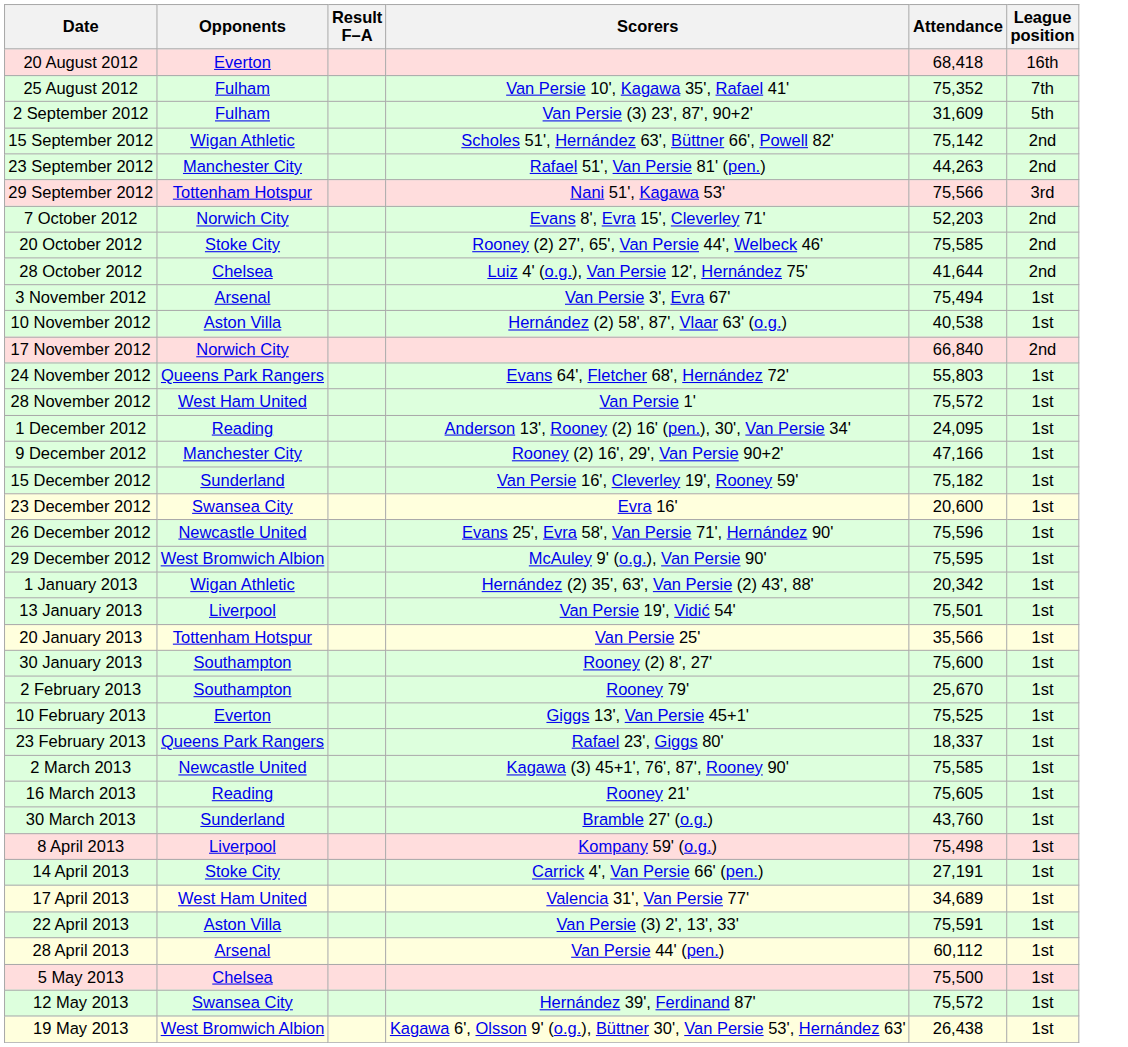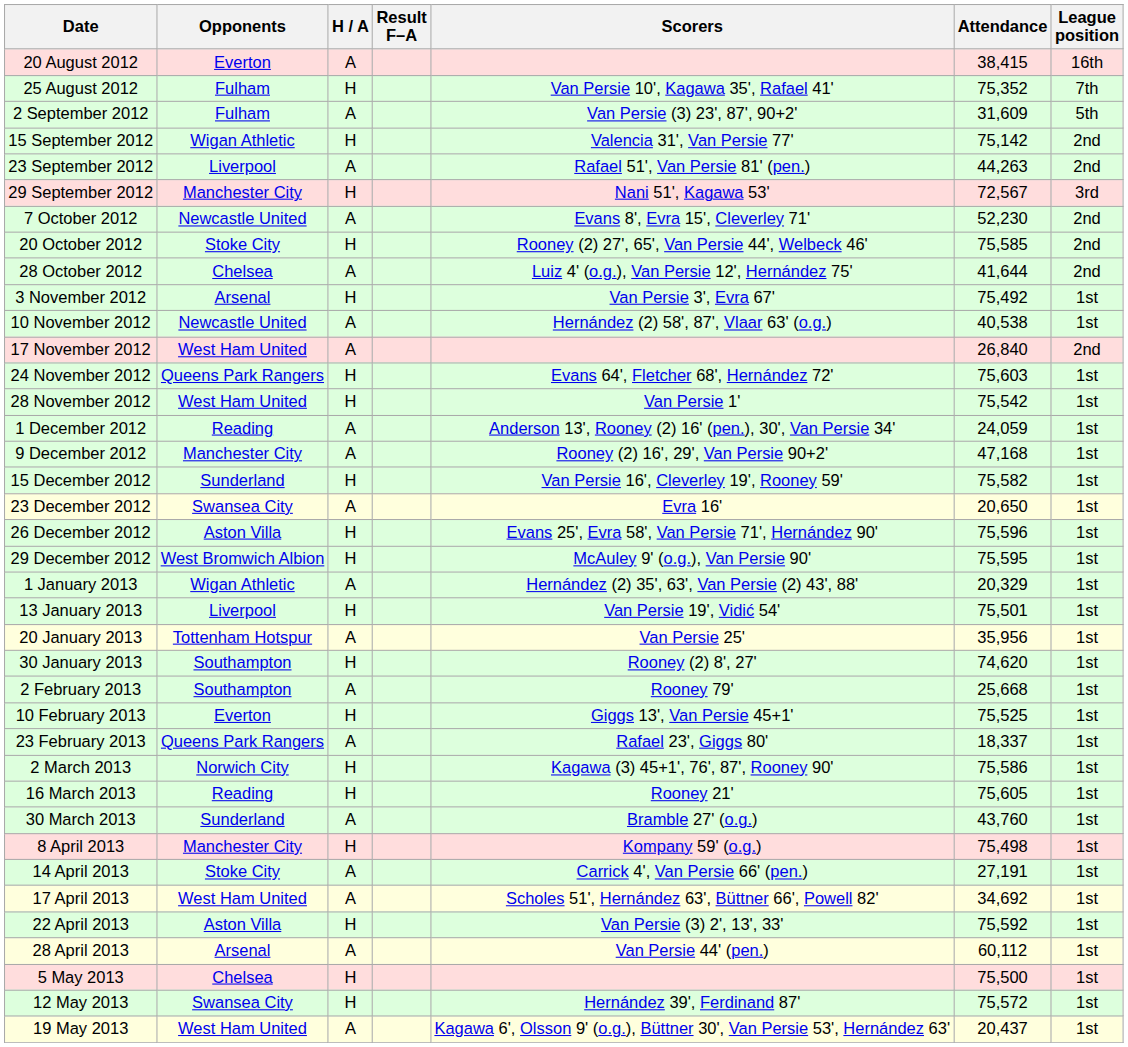+ column: H / A | A | H | A | H | A | H | A | H | A | H | A | A | H | H | A | A | H | A | H | H | A | H | A | H | A | H | A | H | H | A | H | A | A | H | A | H | H | A
20 August 2012 | Attendance: 68,418 -> 38,415
15 September 2012 | Scorers: Scholes 51', Hernández 63', Büttner 66', Powell 82' -> Valencia 31', Van Persie 77'
23 September 2012 | Opponents: Manchester City -> Liverpool
29 September 2012 | Opponents: Tottenham Hotspur -> Manchester City
29 September 2012 | Attendance: 75,566 -> 72,567
7 October 2012 | Opponents: Norwich City -> Newcastle United
7 October 2012 | Attendance: 52,203 -> 52,230
3 November 2012 | Attendance: 75,494 -> 75,492
10 November 2012 | Opponents: Aston Villa -> Newcastle United
17 November 2012 | Opponents: Norwich City -> West Ham United
17 November 2012 | Attendance: 66,840 -> 26,840
24 November 2012 | Attendance: 55,803 -> 75,603
28 November 2012 | Attendance: 75,572 -> 75,542
1 December 2012 | Attendance: 24,095 -> 24,059
9 December 2012 | Attendance: 47,166 -> 47,168
15 December 2012 | Attendance: 75,182 -> 75,582
23 December 2012 | Attendance: 20,600 -> 20,650
26 December 2012 | Opponents: Newcastle United -> Aston Villa
1 January 2013 | Attendance: 20,342 -> 20,329
20 January 2013 | Attendance: 35,566 -> 35,956
30 January 2013 | Attendance: 75,600 -> 74,620
2 February 2013 | Attendance: 25,670 -> 25,668
2 March 2013 | Opponents: Newcastle United -> Norwich City
2 March 2013 | Attendance: 75,585 -> 75,586
8 April 2013 | Opponents: Liverpool -> Manchester City
17 April 2013 | Scorers: Valencia 31', Van Persie 77' -> Scholes 51', Hernández 63', Büttner 66', Powell 82'
17 April 2013 | Attendance: 34,689 -> 34,692
22 April 2013 | Attendance: 75,591 -> 75,592
19 May 2013 | Opponents: West Bromwich Albion -> West Ham United
19 May 2013 | Attendance: 26,438 -> 20,437
